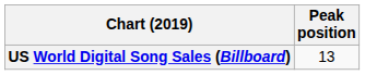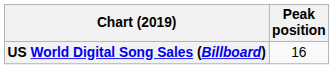US World Digital Song Sales (Billboard) | Peak position: 13 -> 16
